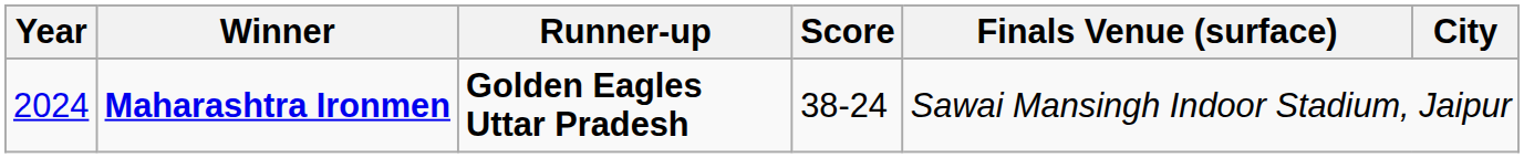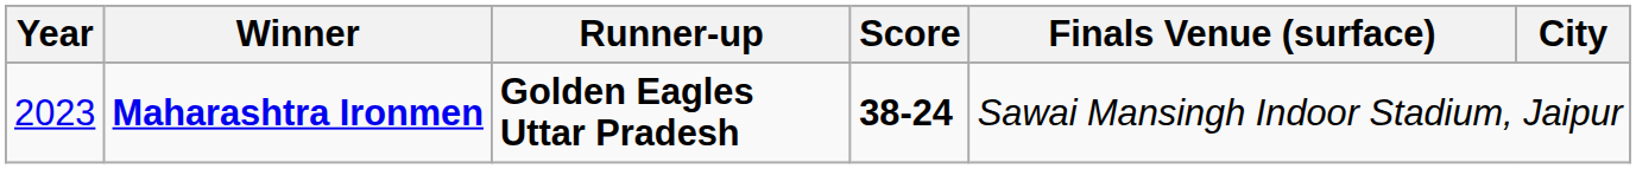Maharashtra Ironmen | Year: 2024 -> 2023
Maharashtra Ironmen | Score: normal -> bold
